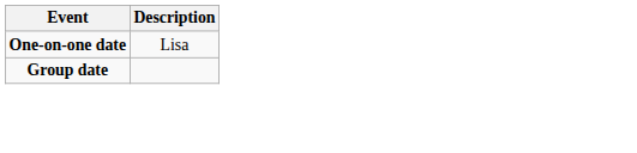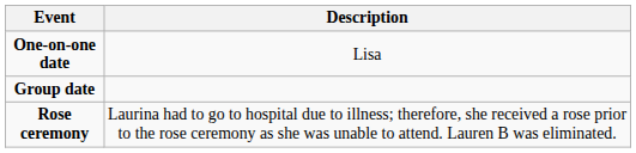+ row: Rose ceremony | Laurina had to go to hospital due to illness; therefore, she received a rose prior to the rose ceremony as she was unable to attend. Lauren B was eliminated.
